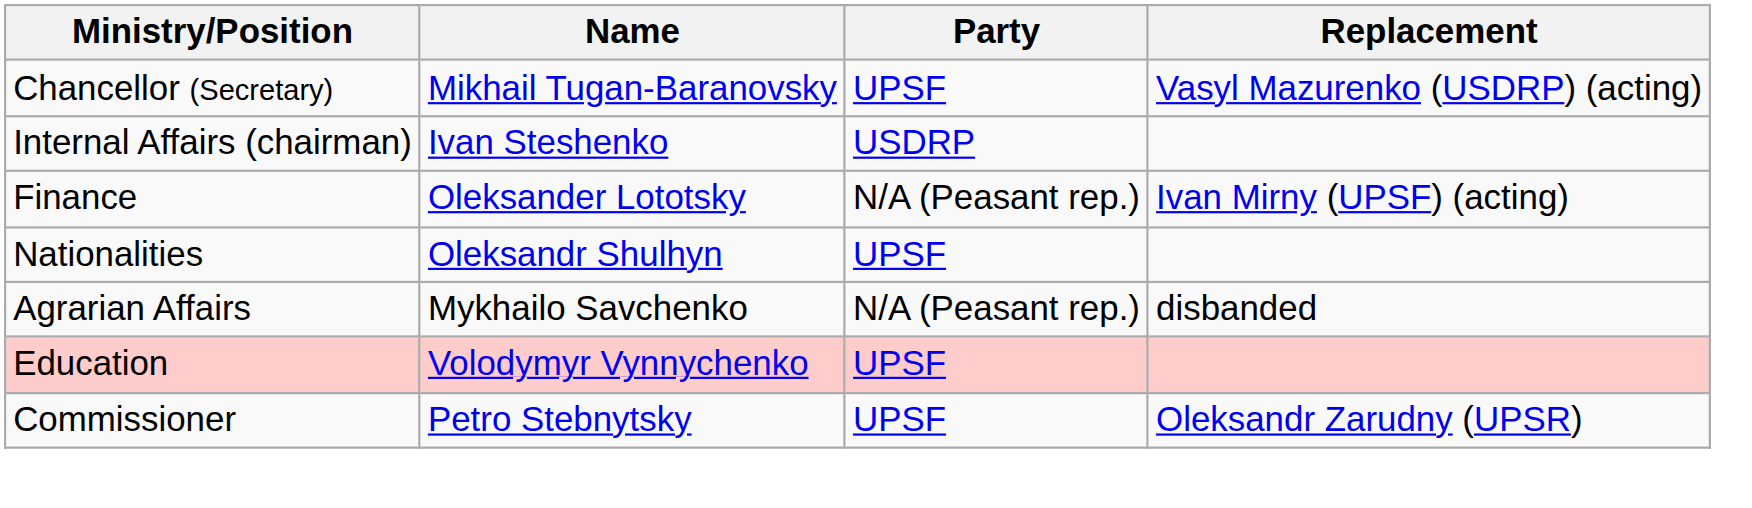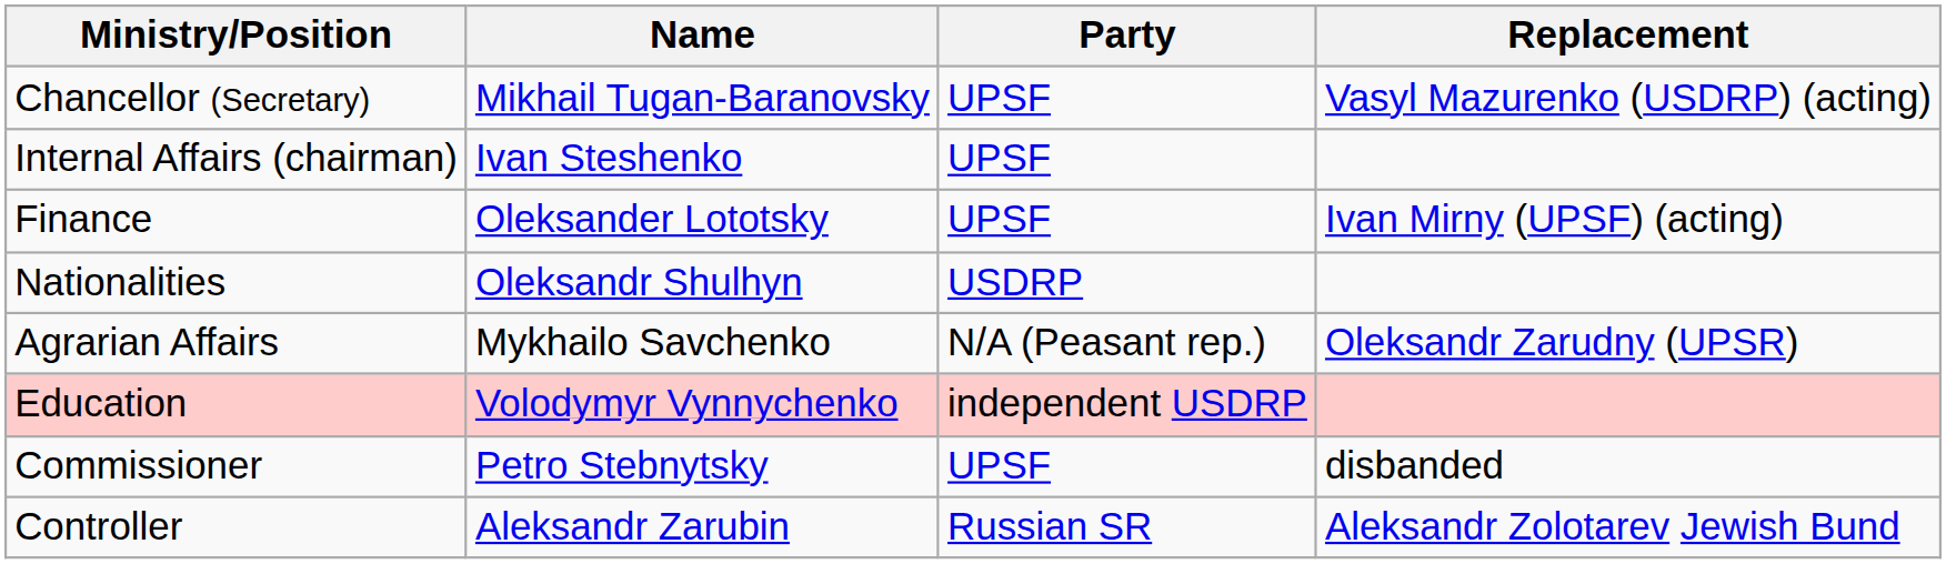Internal Affairs (chairman) | Party: USDRP -> UPSF
Finance | Party: N/A (Peasant rep.) -> UPSF
Nationalities | Party: UPSF -> USDRP
Agrarian Affairs | Replacement: disbanded -> Oleksandr Zarudny (UPSR)
Education | Party: UPSF -> independent USDRP
Commissioner | Replacement: Oleksandr Zarudny (UPSR) -> disbanded
+ row: Controller | Aleksandr Zarubin | Russian SR | Aleksandr Zolotarev Jewish Bund
